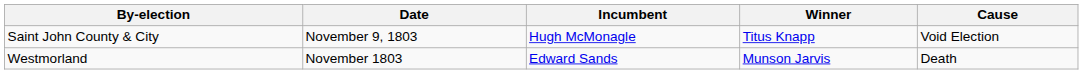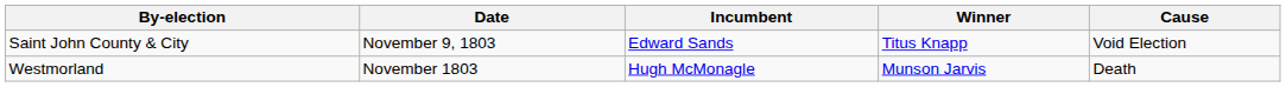Saint John County & City | Incumbent: Hugh McMonagle -> Edward Sands
Westmorland | Incumbent: Edward Sands -> Hugh McMonagle
